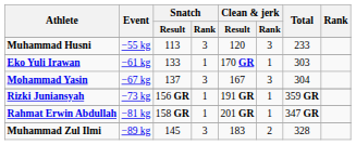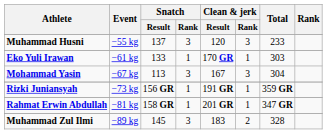Muhammad Husni | Snatch / Result: 113 -> 137
Mohammad Yasin | Snatch / Result: 137 -> 113
